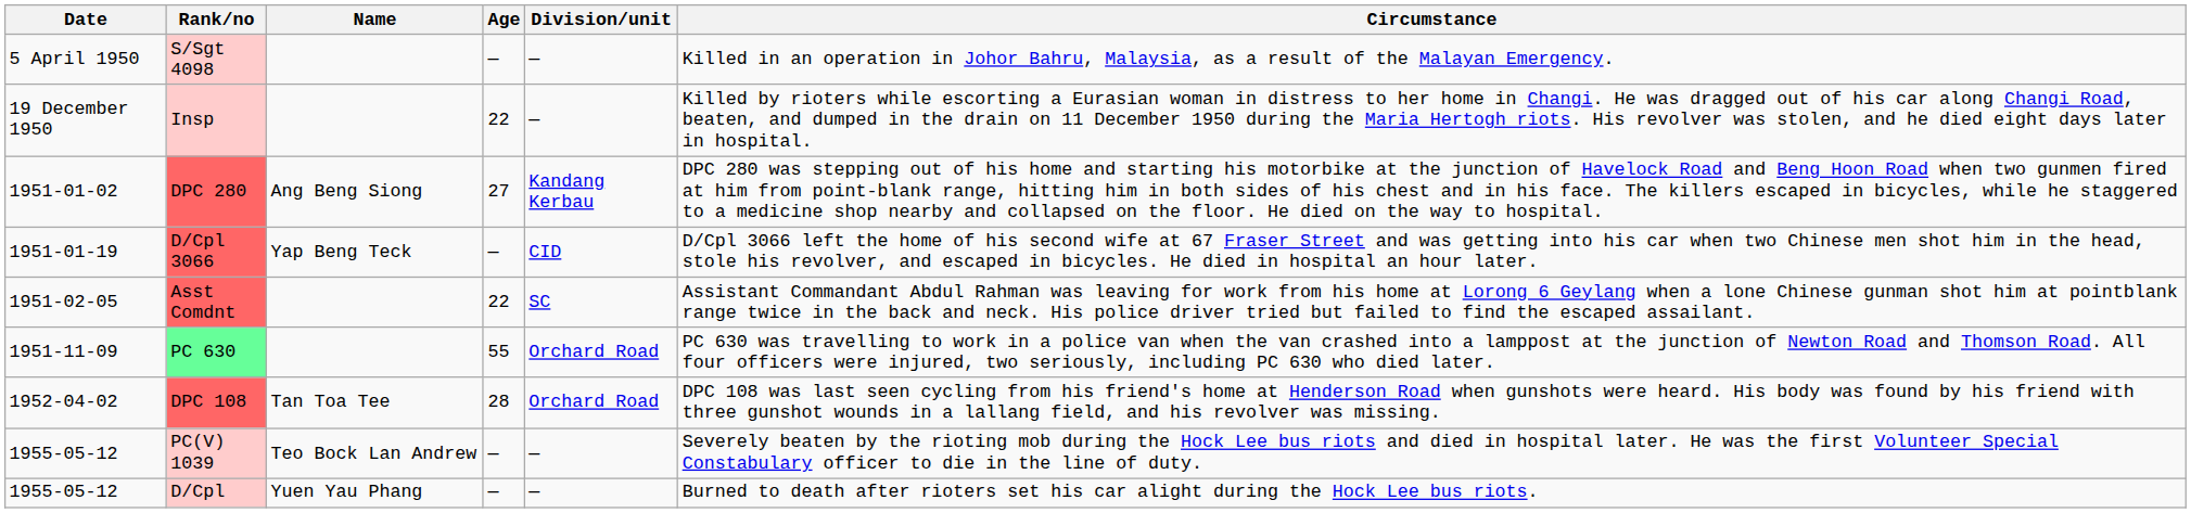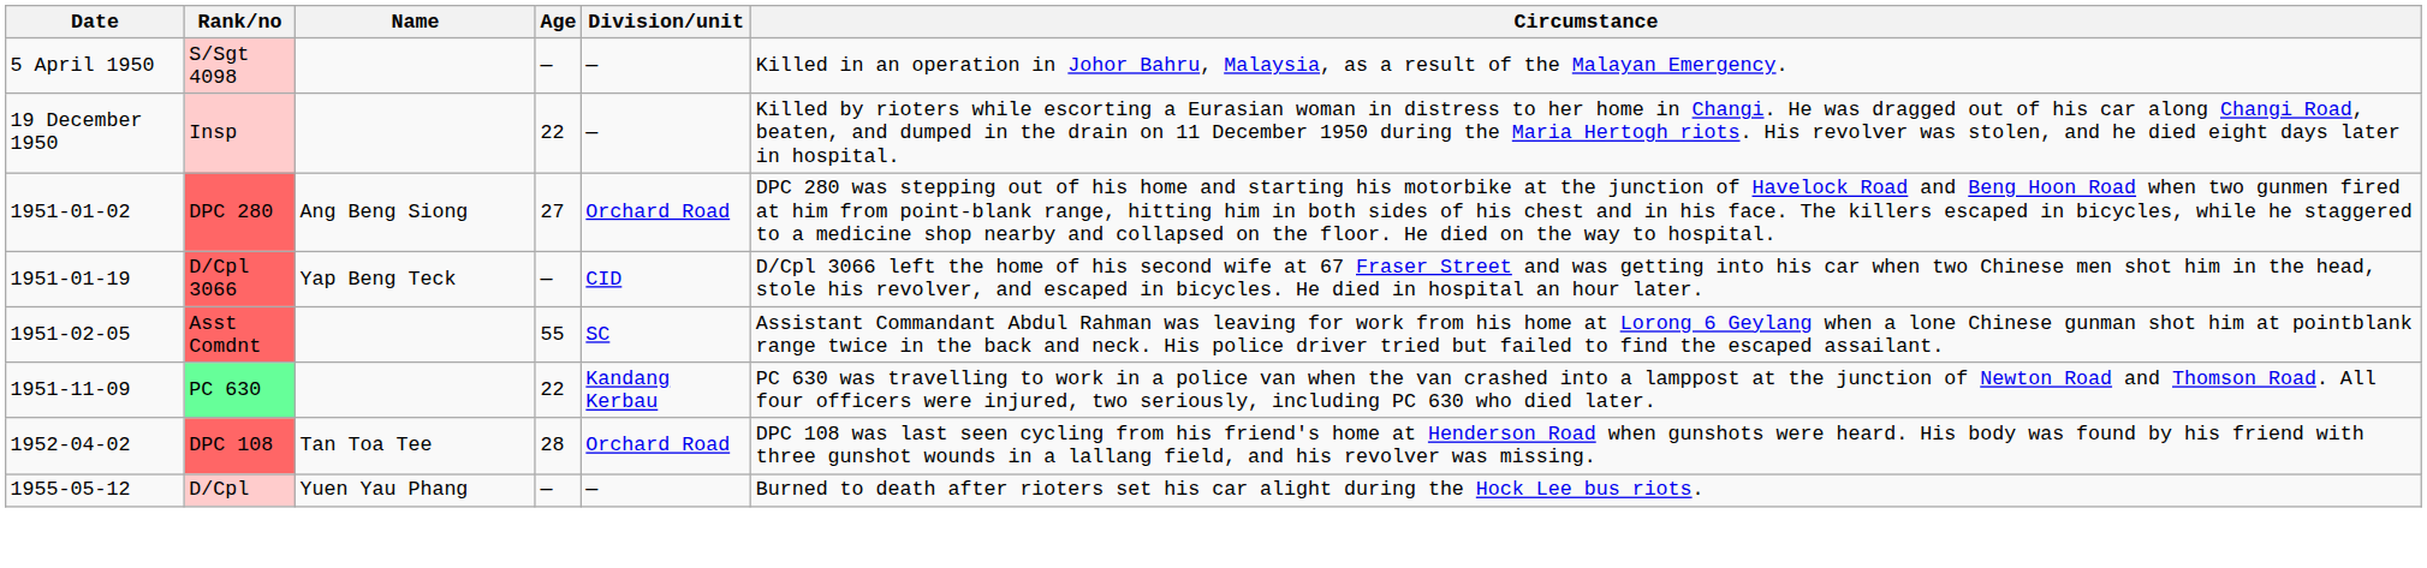DPC 280 | Division/unit: Kandang Kerbau -> Orchard Road
Asst Comdnt | Age: 22 -> 55
PC 630 | Age: 55 -> 22
PC 630 | Division/unit: Orchard Road -> Kandang Kerbau
- row: 1955-05-12 | PC(V) 1039 | Teo Bock Lan Andrew | — | — | Severely beaten by the rioting mob during the Hock Lee bus riots and died in hospital later. He was the first Volunteer Special Constabulary officer to die in the line of duty.
